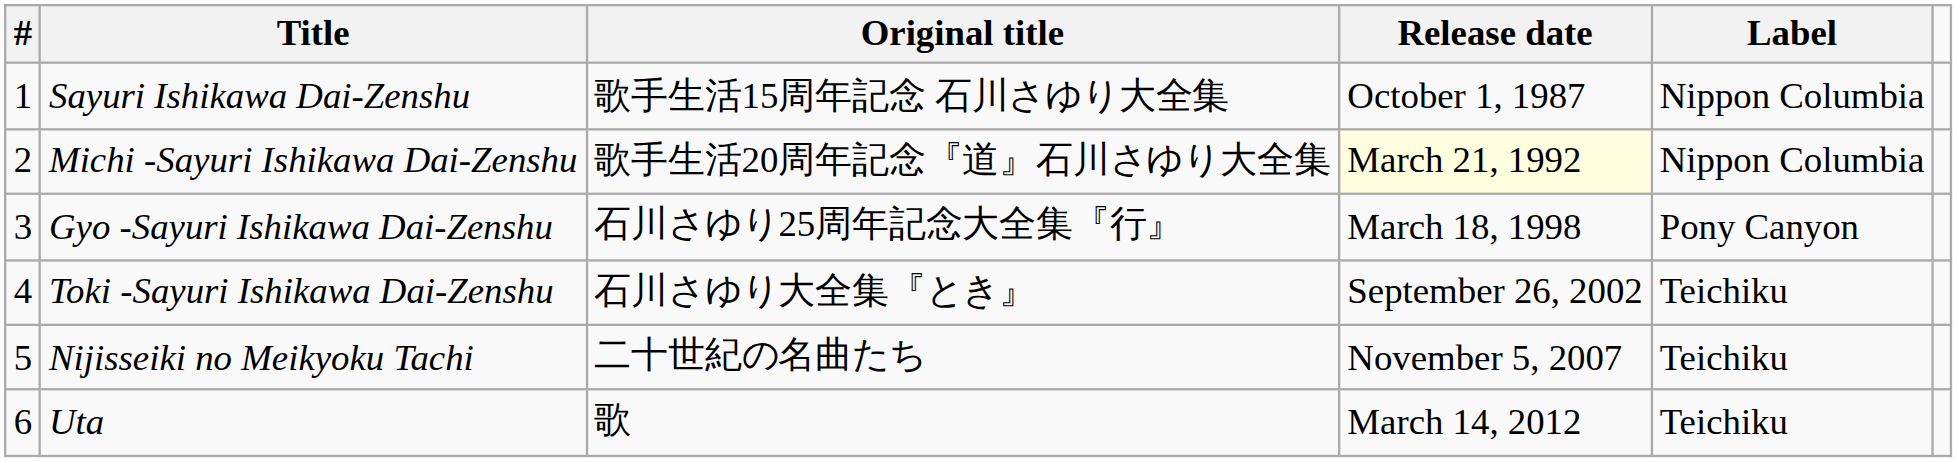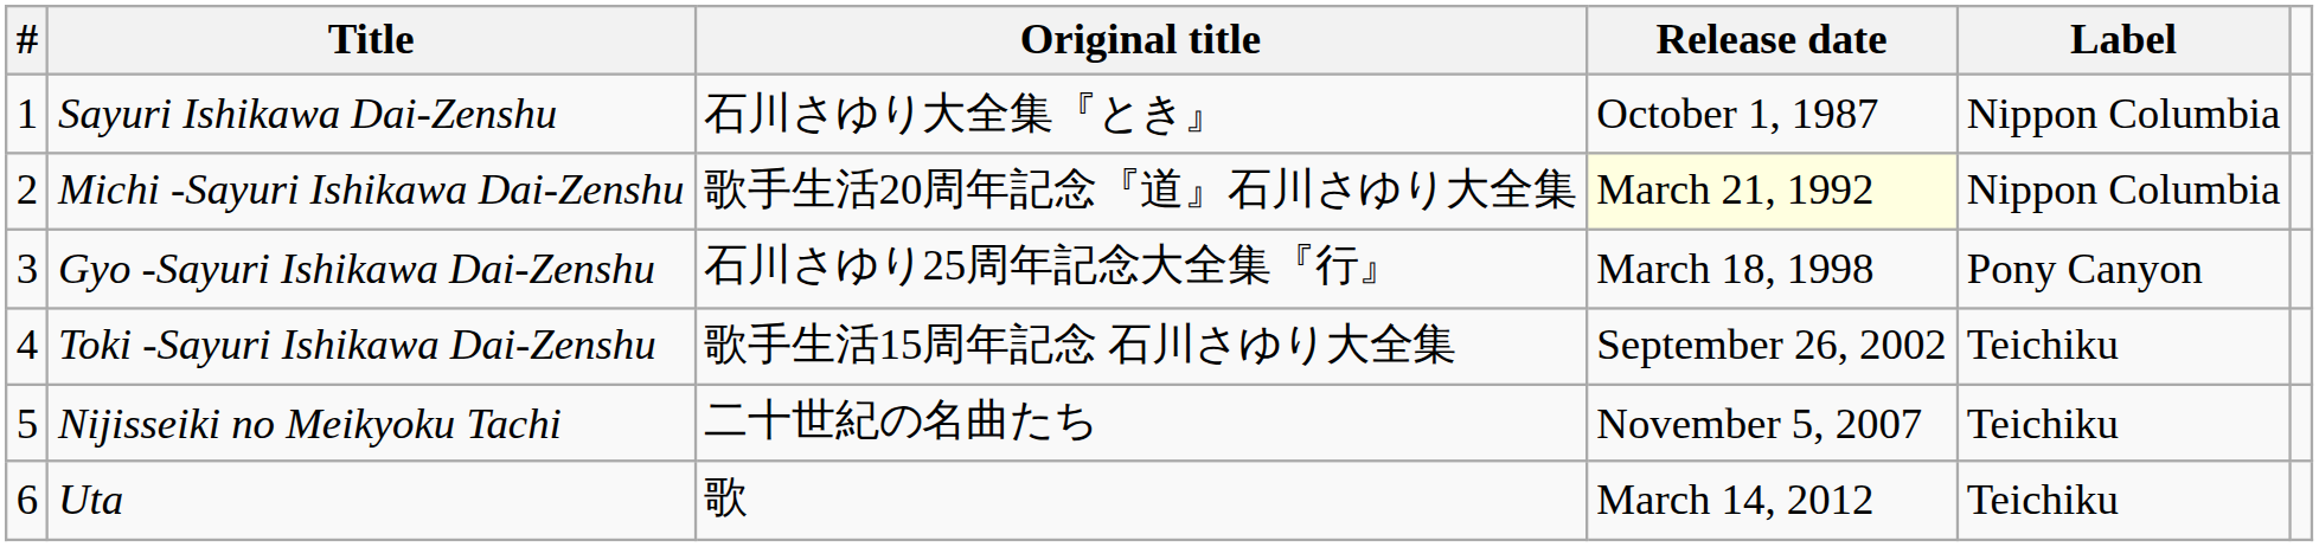Sayuri Ishikawa Dai-Zenshu | Original title: 歌手生活15周年記念 石川さゆり大全集 -> 石川さゆり大全集『とき』
Toki -Sayuri Ishikawa Dai-Zenshu | Original title: 石川さゆり大全集『とき』 -> 歌手生活15周年記念 石川さゆり大全集
